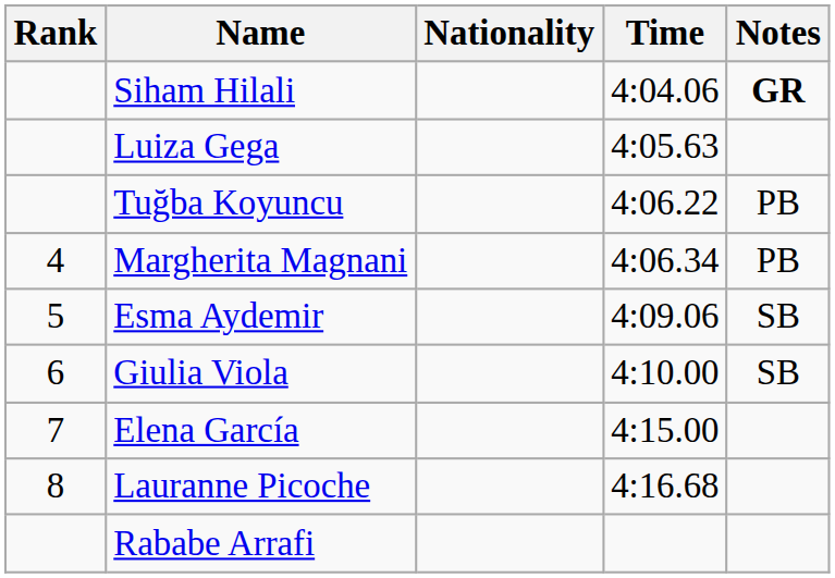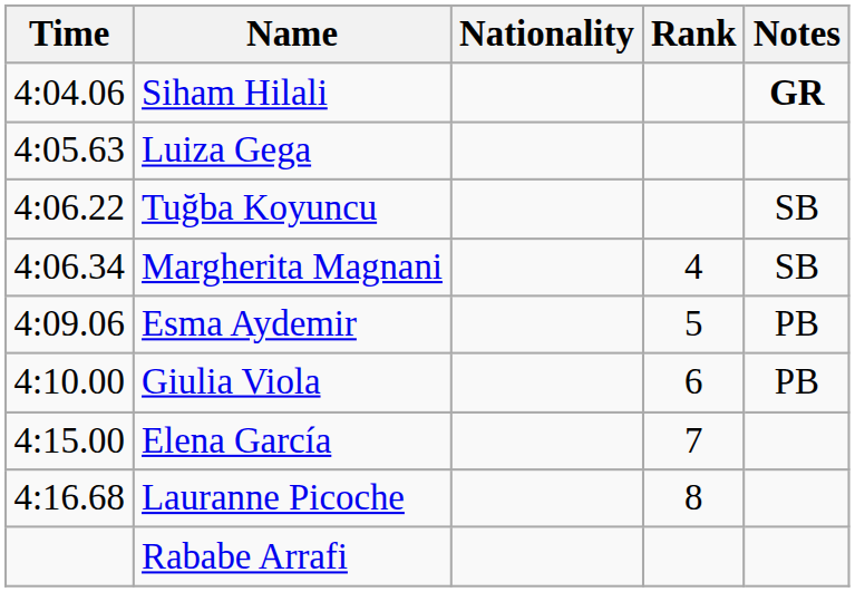columns swapped: Rank <-> Time
Tuğba Koyuncu | Notes: PB -> SB
Margherita Magnani | Notes: PB -> SB
Esma Aydemir | Notes: SB -> PB
Giulia Viola | Notes: SB -> PB
